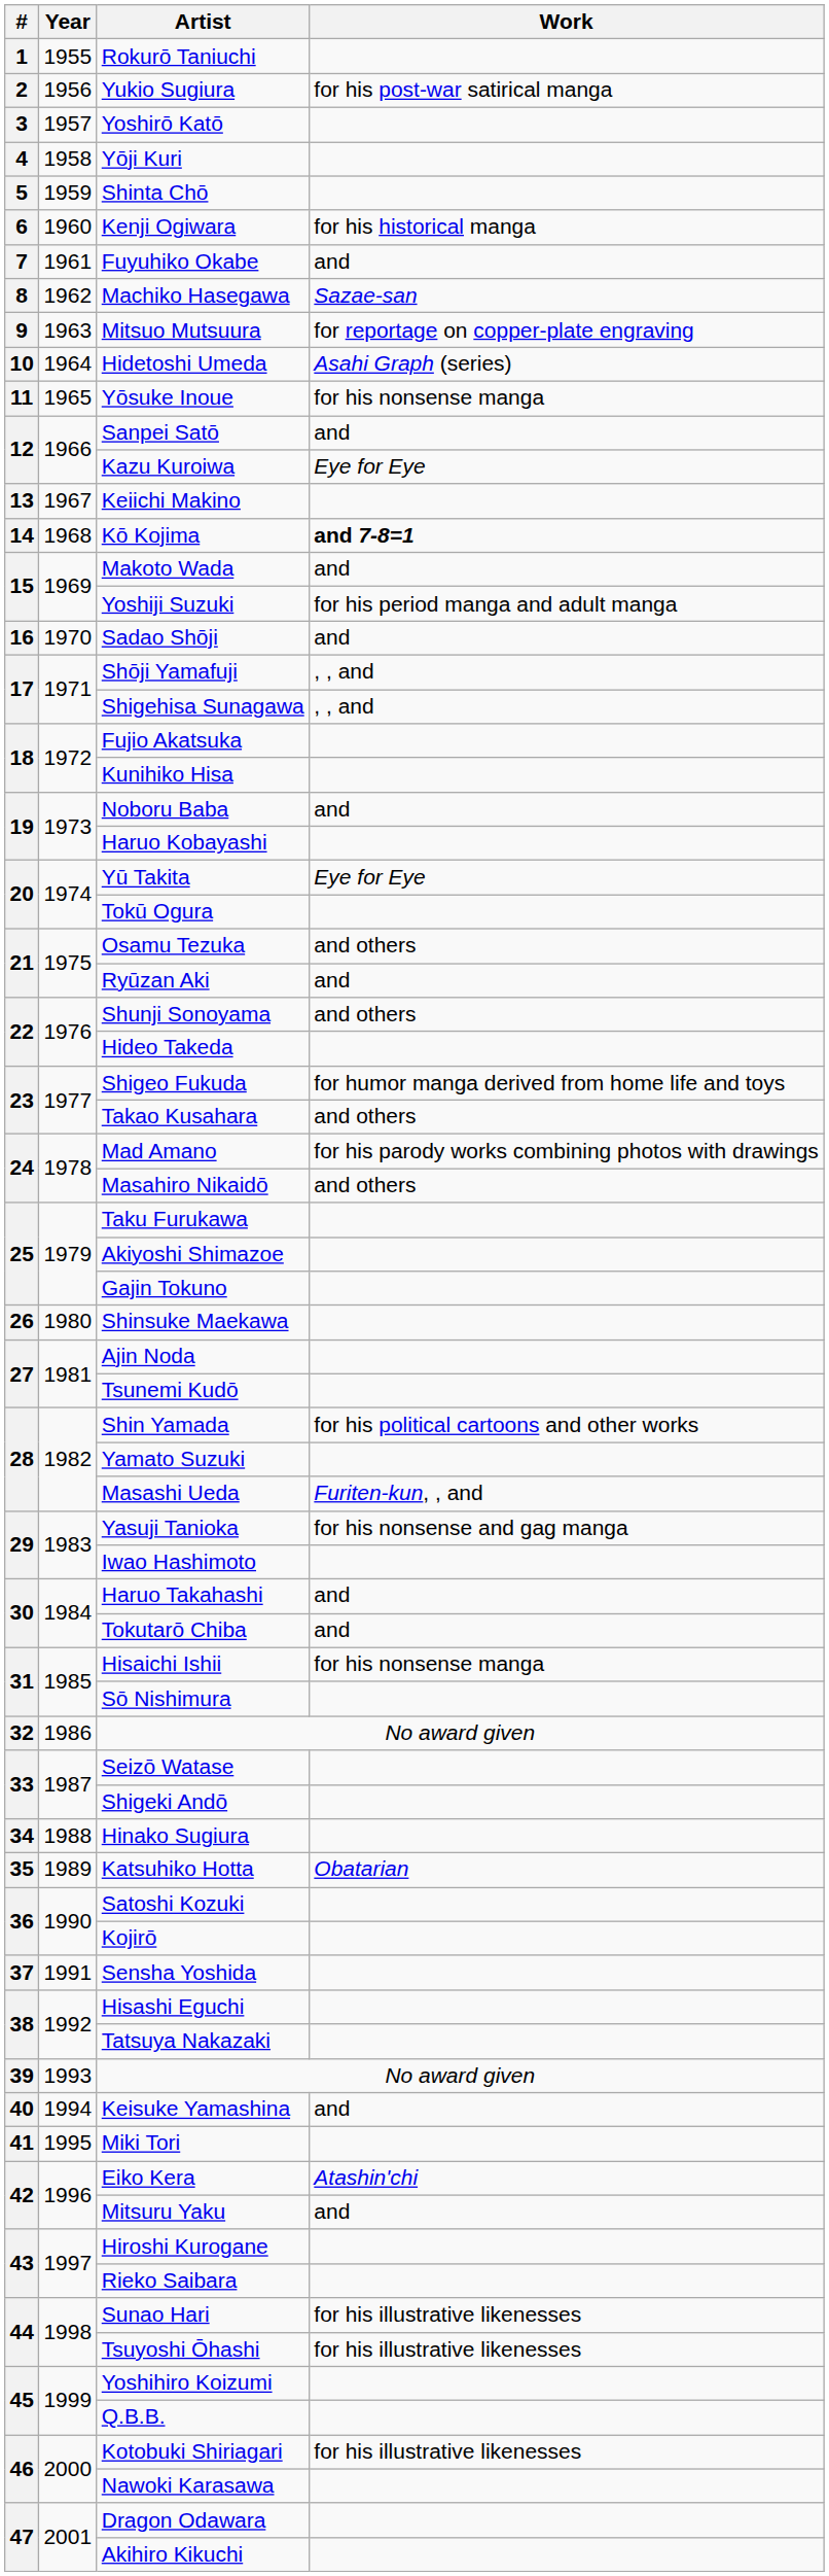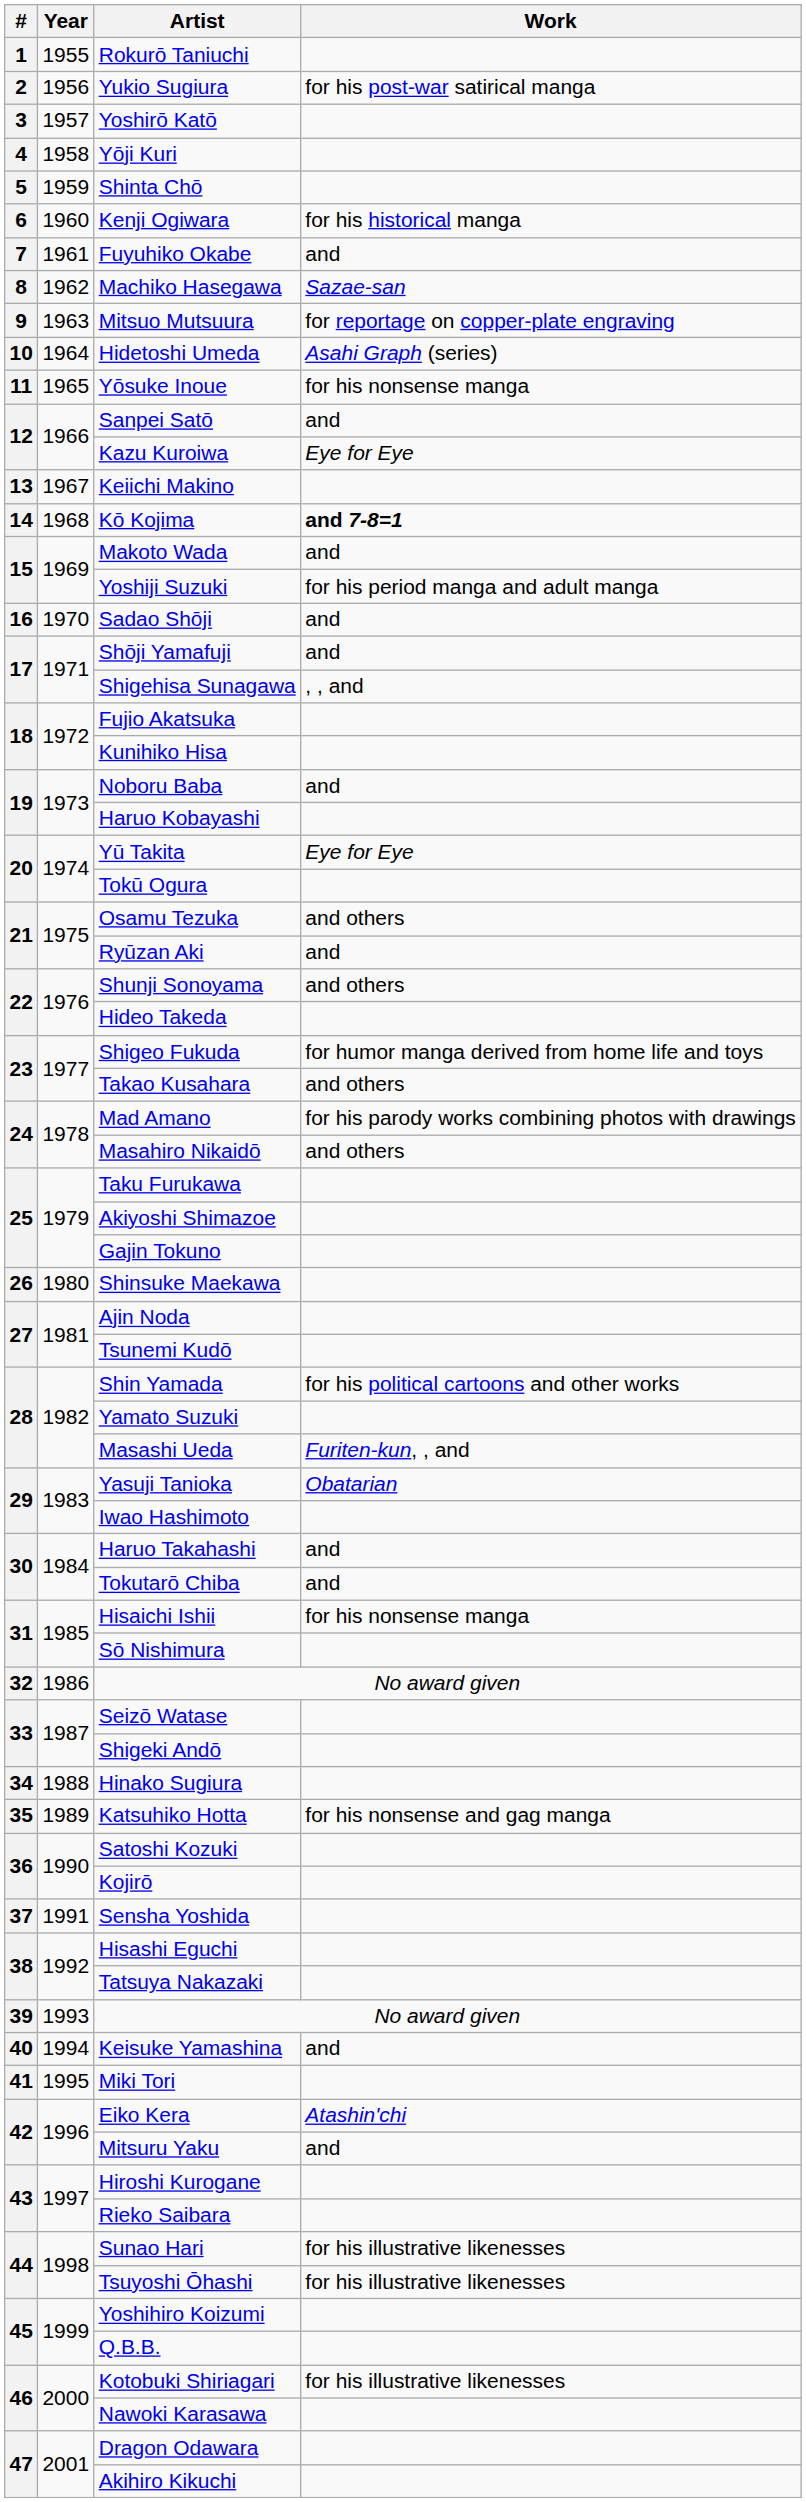Shōji Yamafuji | Work: , , and -> and
Yasuji Tanioka | Work: for his nonsense and gag manga -> Obatarian
Katsuhiko Hotta | Work: Obatarian -> for his nonsense and gag manga
